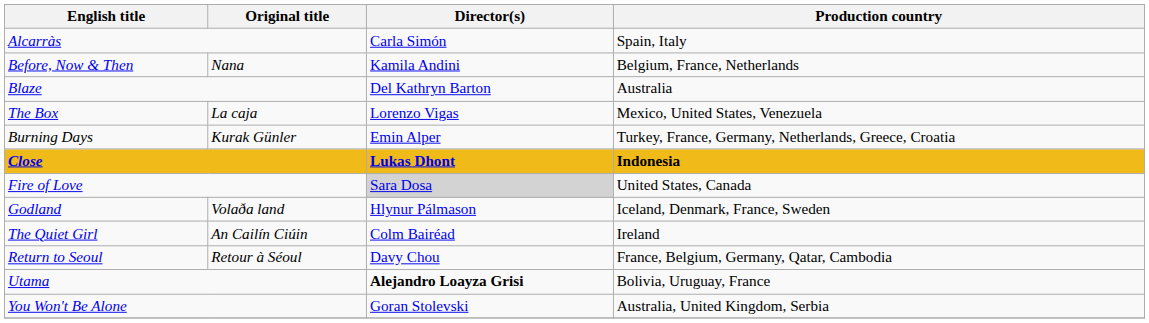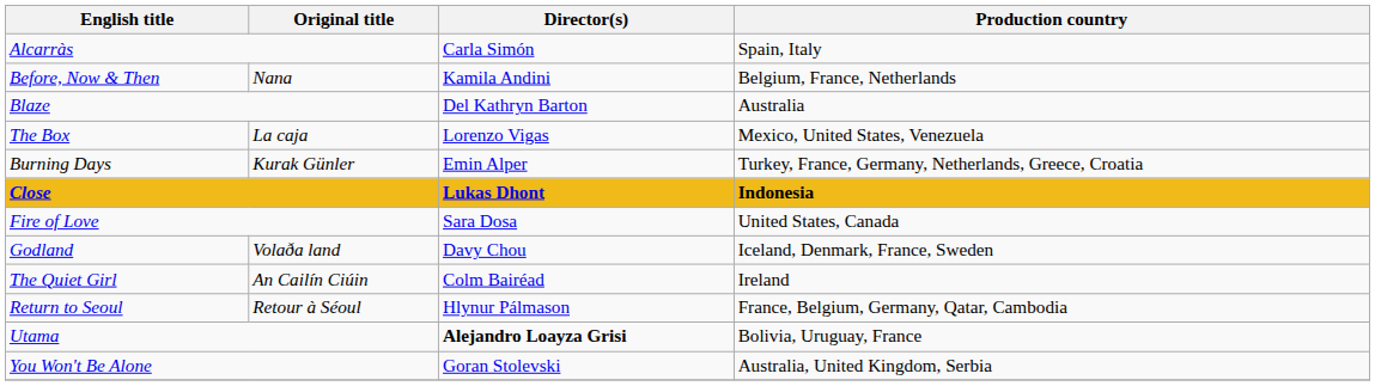Fire of Love | Director(s): lightgrey background -> no background
Godland | Director(s): Hlynur Pálmason -> Davy Chou
Return to Seoul | Director(s): Davy Chou -> Hlynur Pálmason
